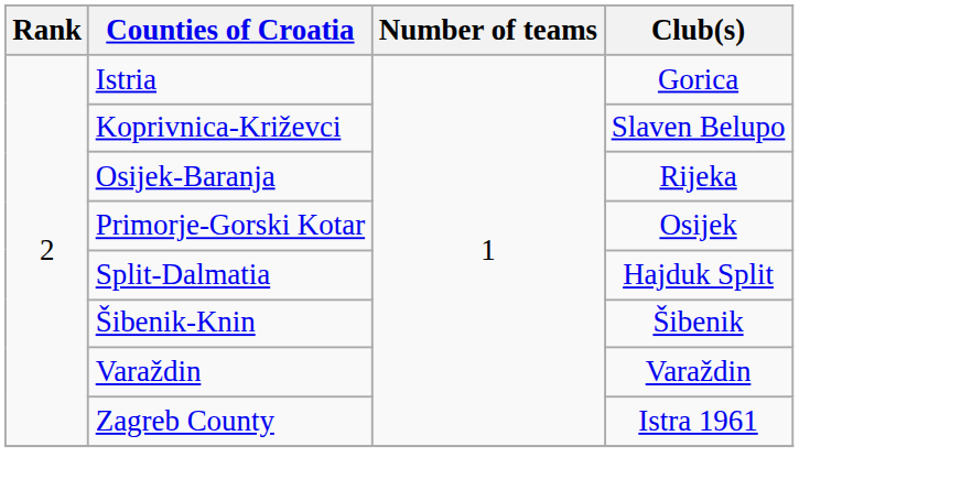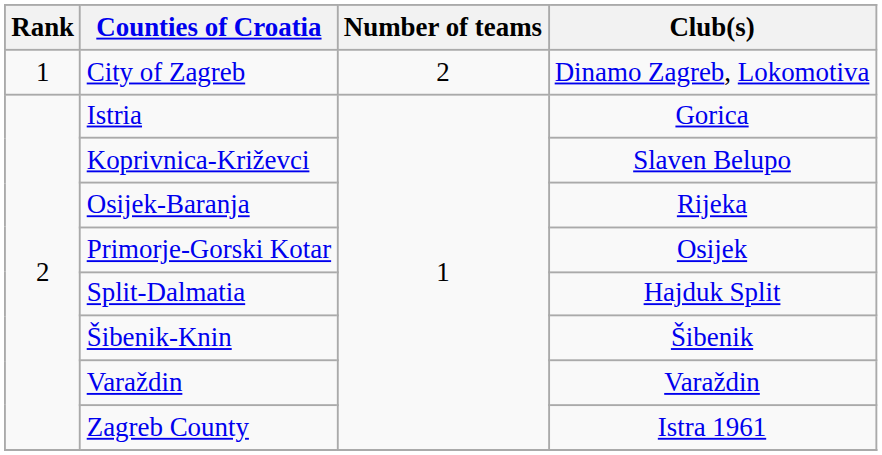+ row: 1 | City of Zagreb | 2 | Dinamo Zagreb, Lokomotiva
